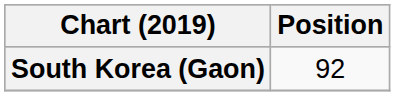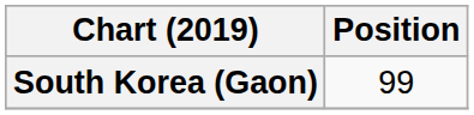South Korea (Gaon) | Position: 92 -> 99
